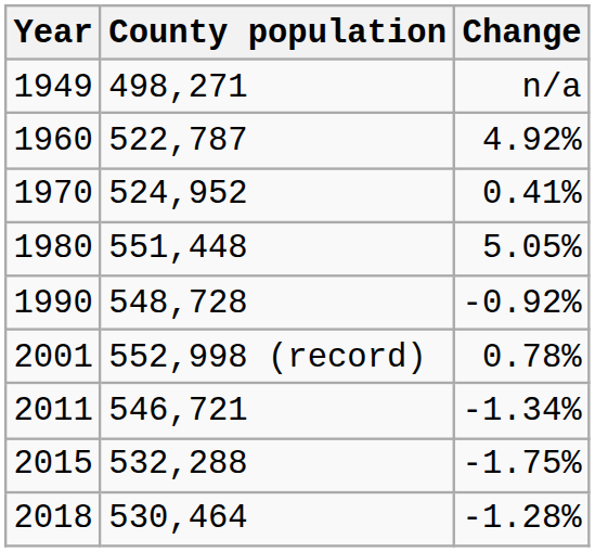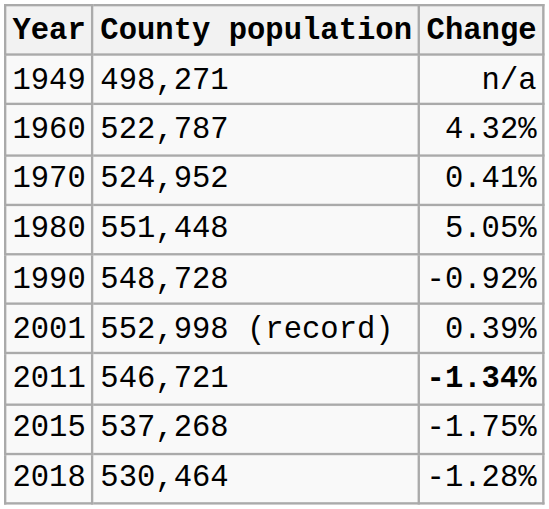1960 | Change: 4.92% -> 4.32%
2001 | Change: 0.78% -> 0.39%
2011 | Change: normal -> bold
2015 | County population: 532,288 -> 537,268
